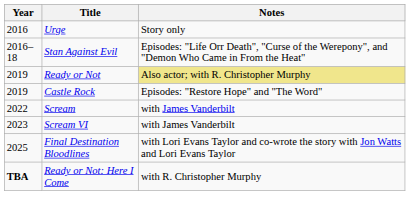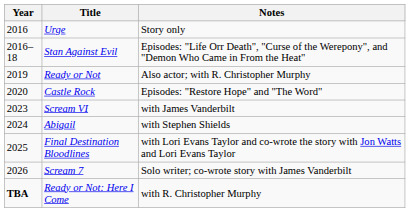Ready or Not | Notes: khaki background -> no background
Castle Rock | Year: 2019 -> 2020
- row: 2022 | Scream | with James Vanderbilt
+ row: 2024 | Abigail | with Stephen Shields
+ row: 2026 | Scream 7 | Solo writer; co-wrote story with James Vanderbilt
